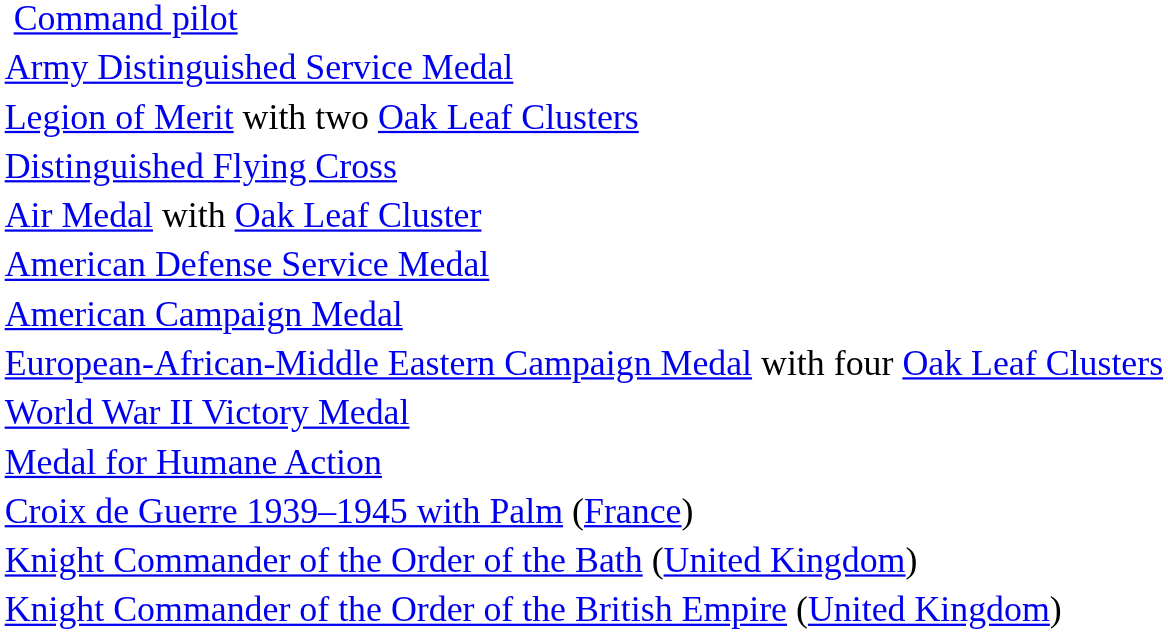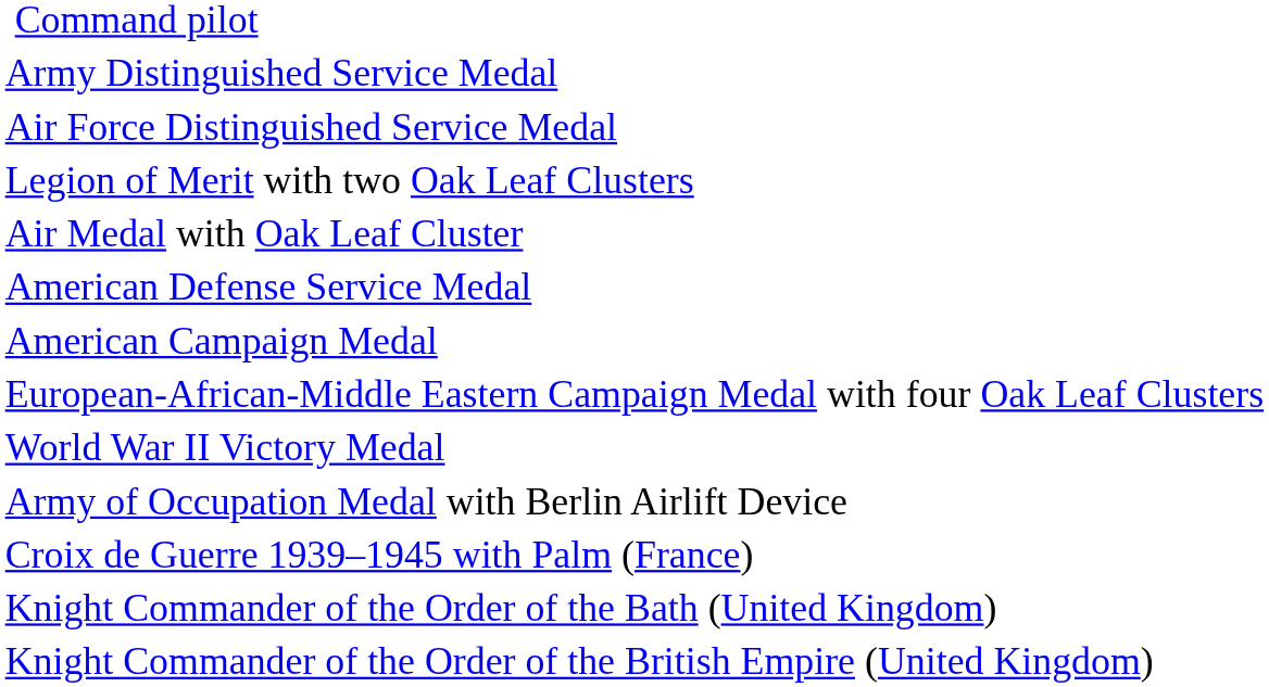+ row: Air Force Distinguished Service Medal
- row: Distinguished Flying Cross
+ row: Army of Occupation Medal with Berlin Airlift Device
- row: Medal for Humane Action
